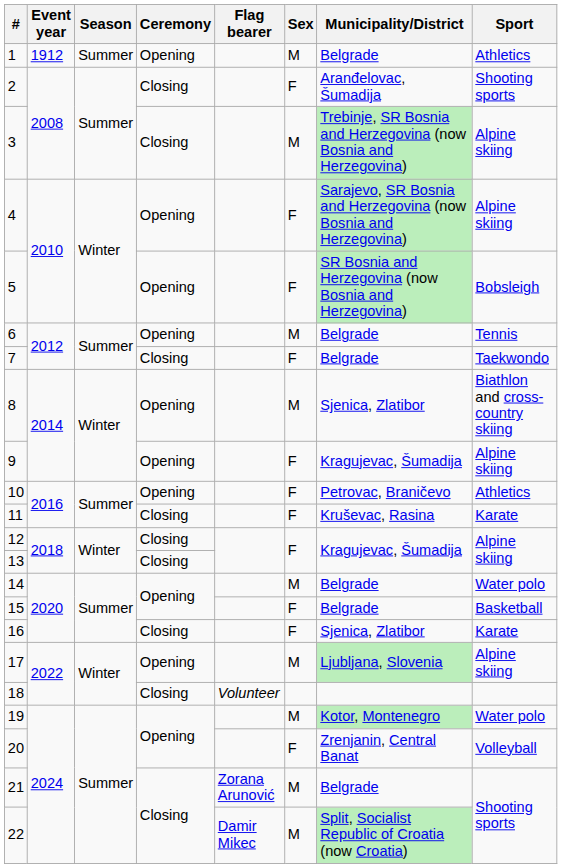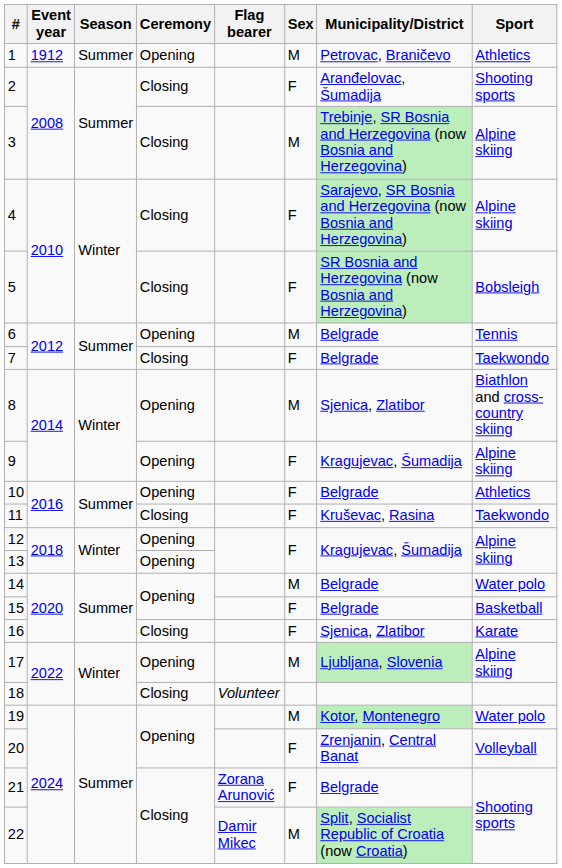1 | Municipality/District: Belgrade -> Petrovac, Braničevo
4 | Ceremony: Opening -> Closing
5 | Ceremony: Opening -> Closing
10 | Municipality/District: Petrovac, Braničevo -> Belgrade
11 | Sport: Karate -> Taekwondo
12 | Ceremony: Closing -> Opening
13 | Ceremony: Closing -> Opening
21 | Sex: M -> F
